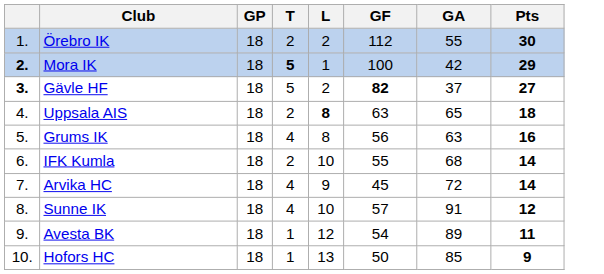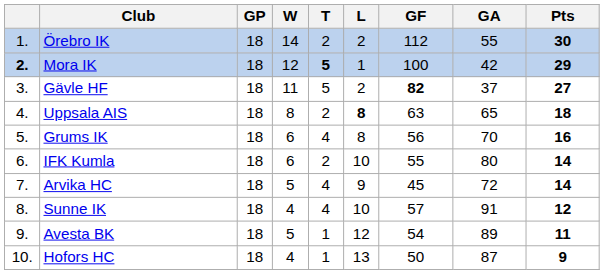+ column: W | 14 | 12 | 11 | 8 | 6 | 6 | 5 | 4 | 5 | 4
Gävle HF | column 1: bold -> normal
Grums IK | GA: 63 -> 70
IFK Kumla | GA: 68 -> 80
Hofors HC | GA: 85 -> 87
